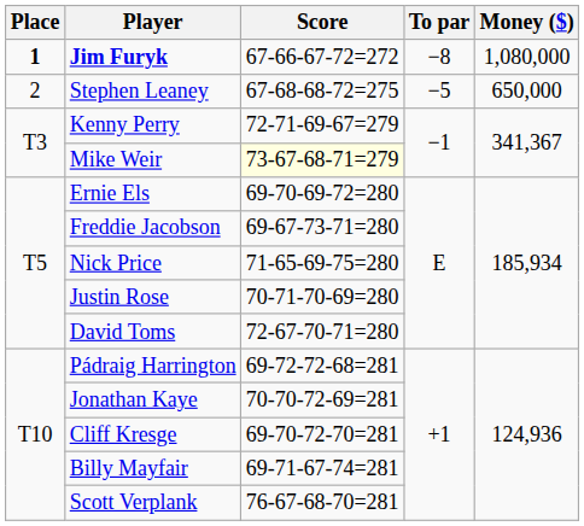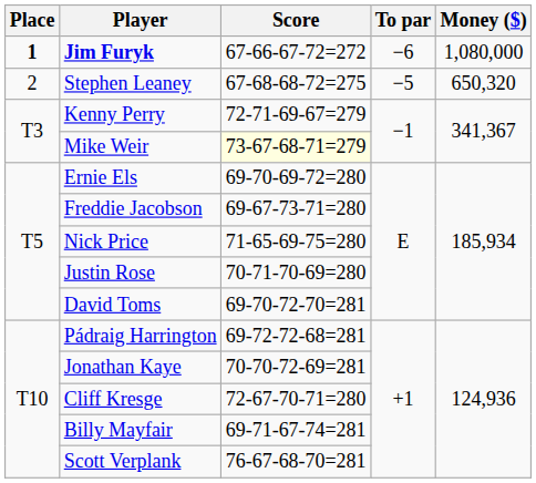Jim Furyk | To par: −8 -> −6
Stephen Leaney | Money ($): 650,000 -> 650,320
David Toms | Score: 72-67-70-71=280 -> 69-70-72-70=281
Cliff Kresge | Score: 69-70-72-70=281 -> 72-67-70-71=280
